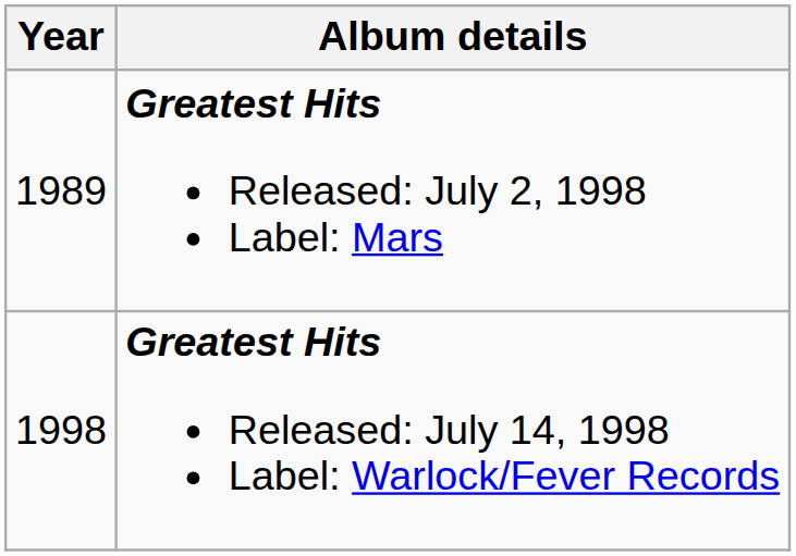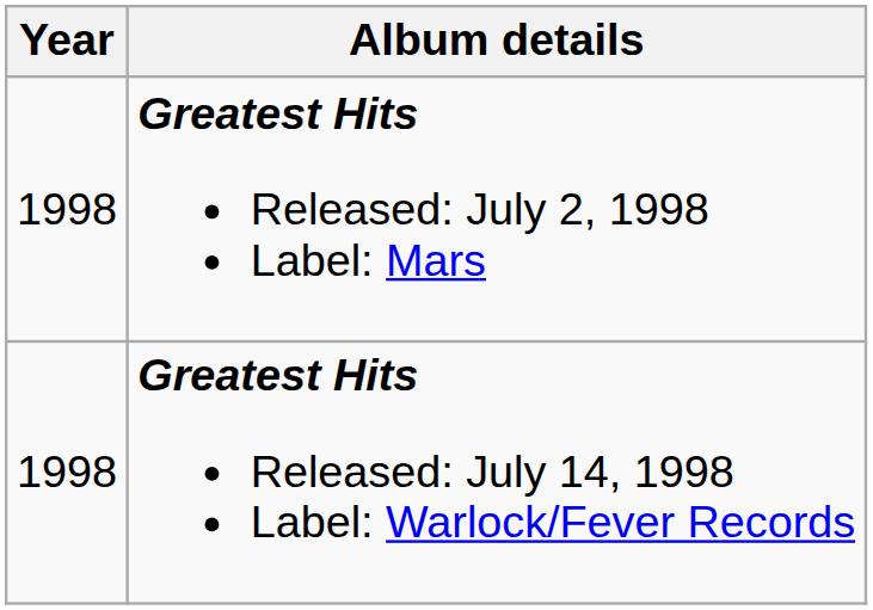Greatest Hits Released: July 2, 1998 Label: Mars | Year: 1989 -> 1998
